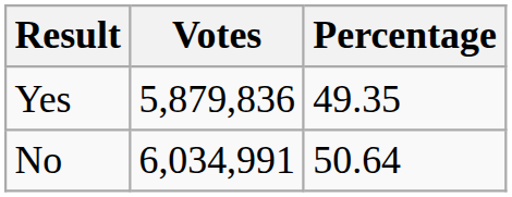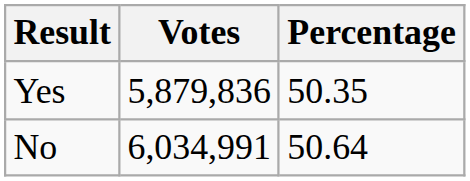Yes | Percentage: 49.35 -> 50.35
